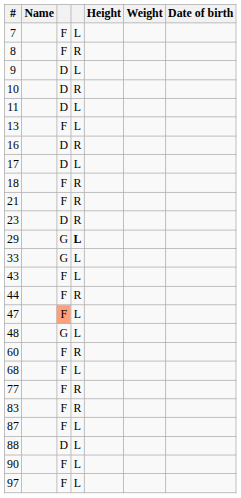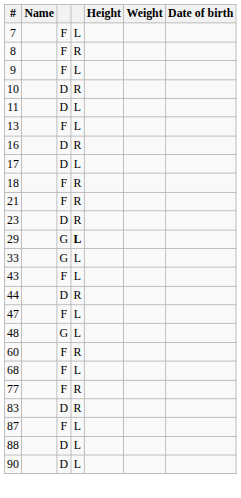9 | column 3: D -> F
44 | column 3: F -> D
47 | column 3: lightsalmon background -> no background
83 | column 3: F -> D
90 | column 3: F -> D
- row: 97 | F | L
